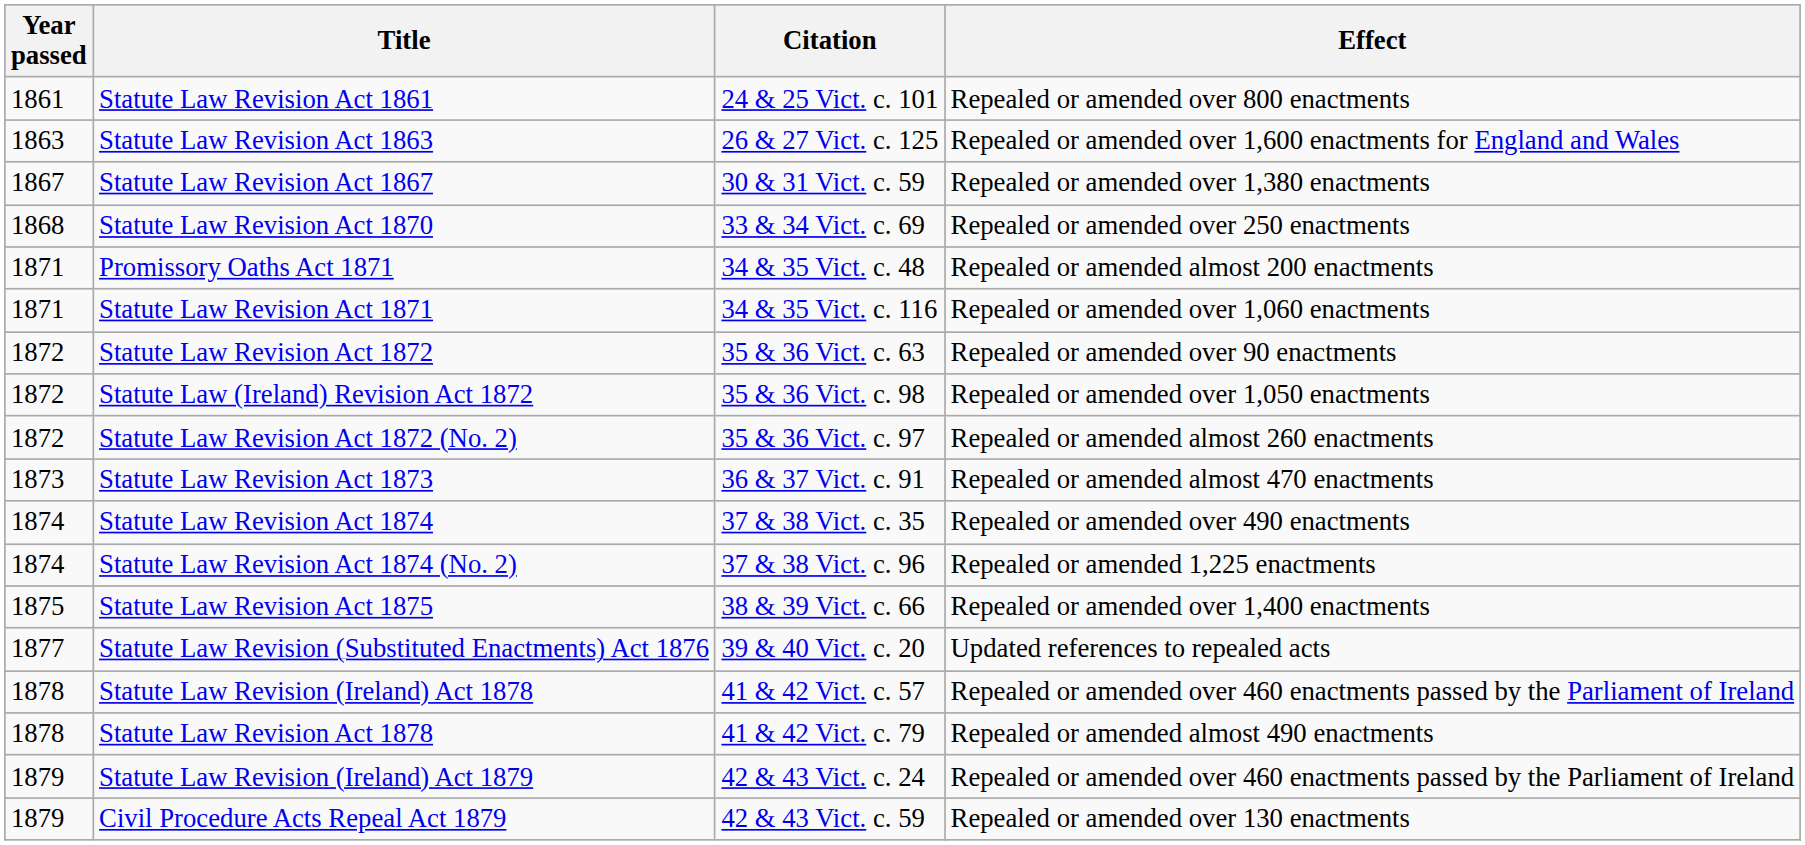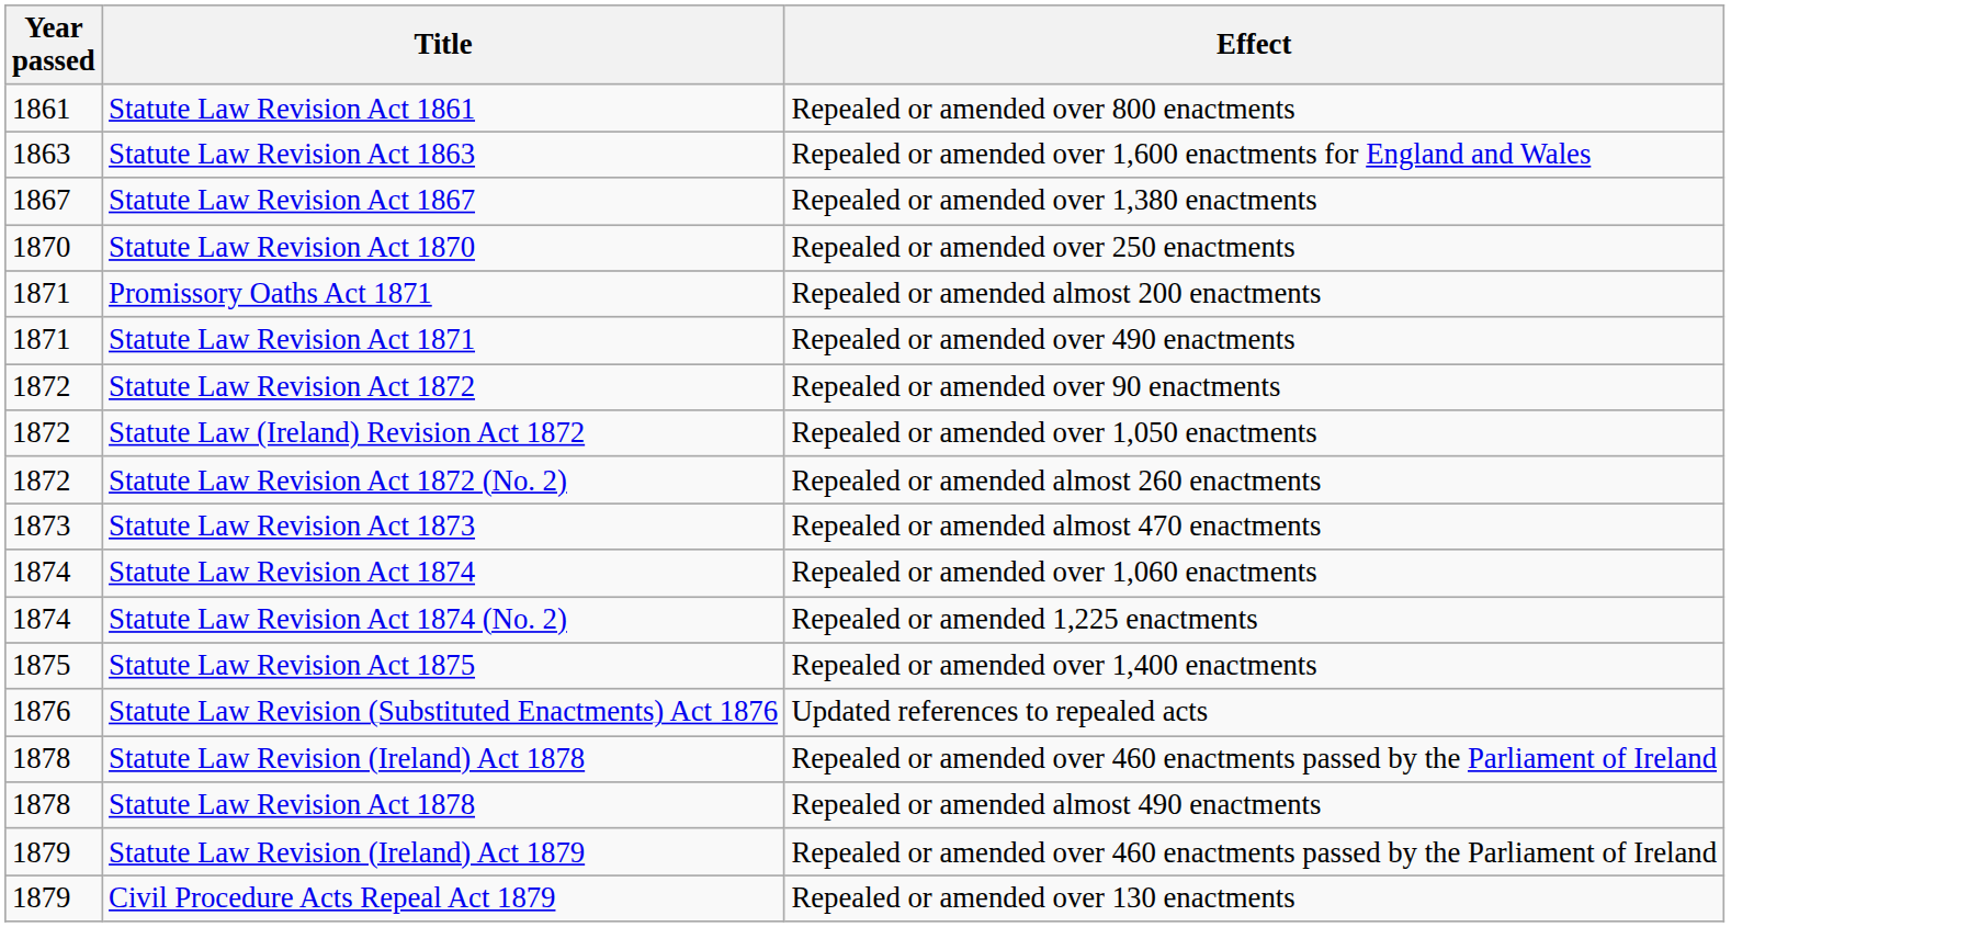- column: Citation | 24 & 25 Vict. c. 101 | 26 & 27 Vict. c. 125 | 30 & 31 Vict. c. 59 | 33 & 34 Vict. c. 69 | 34 & 35 Vict. c. 48 | 34 & 35 Vict. c. 116 | 35 & 36 Vict. c. 63 | 35 & 36 Vict. c. 98 | 35 & 36 Vict. c. 97 | 36 & 37 Vict. c. 91 | 37 & 38 Vict. c. 35 | 37 & 38 Vict. c. 96 | 38 & 39 Vict. c. 66 | 39 & 40 Vict. c. 20 | 41 & 42 Vict. c. 57 | 41 & 42 Vict. c. 79 | 42 & 43 Vict. c. 24 | 42 & 43 Vict. c. 59
Statute Law Revision Act 1870 | Year passed: 1868 -> 1870
Statute Law Revision Act 1871 | Effect: Repealed or amended over 1,060 enactments -> Repealed or amended over 490 enactments
Statute Law Revision Act 1874 | Effect: Repealed or amended over 490 enactments -> Repealed or amended over 1,060 enactments
Statute Law Revision (Substituted Enactments) Act 1876 | Year passed: 1877 -> 1876
